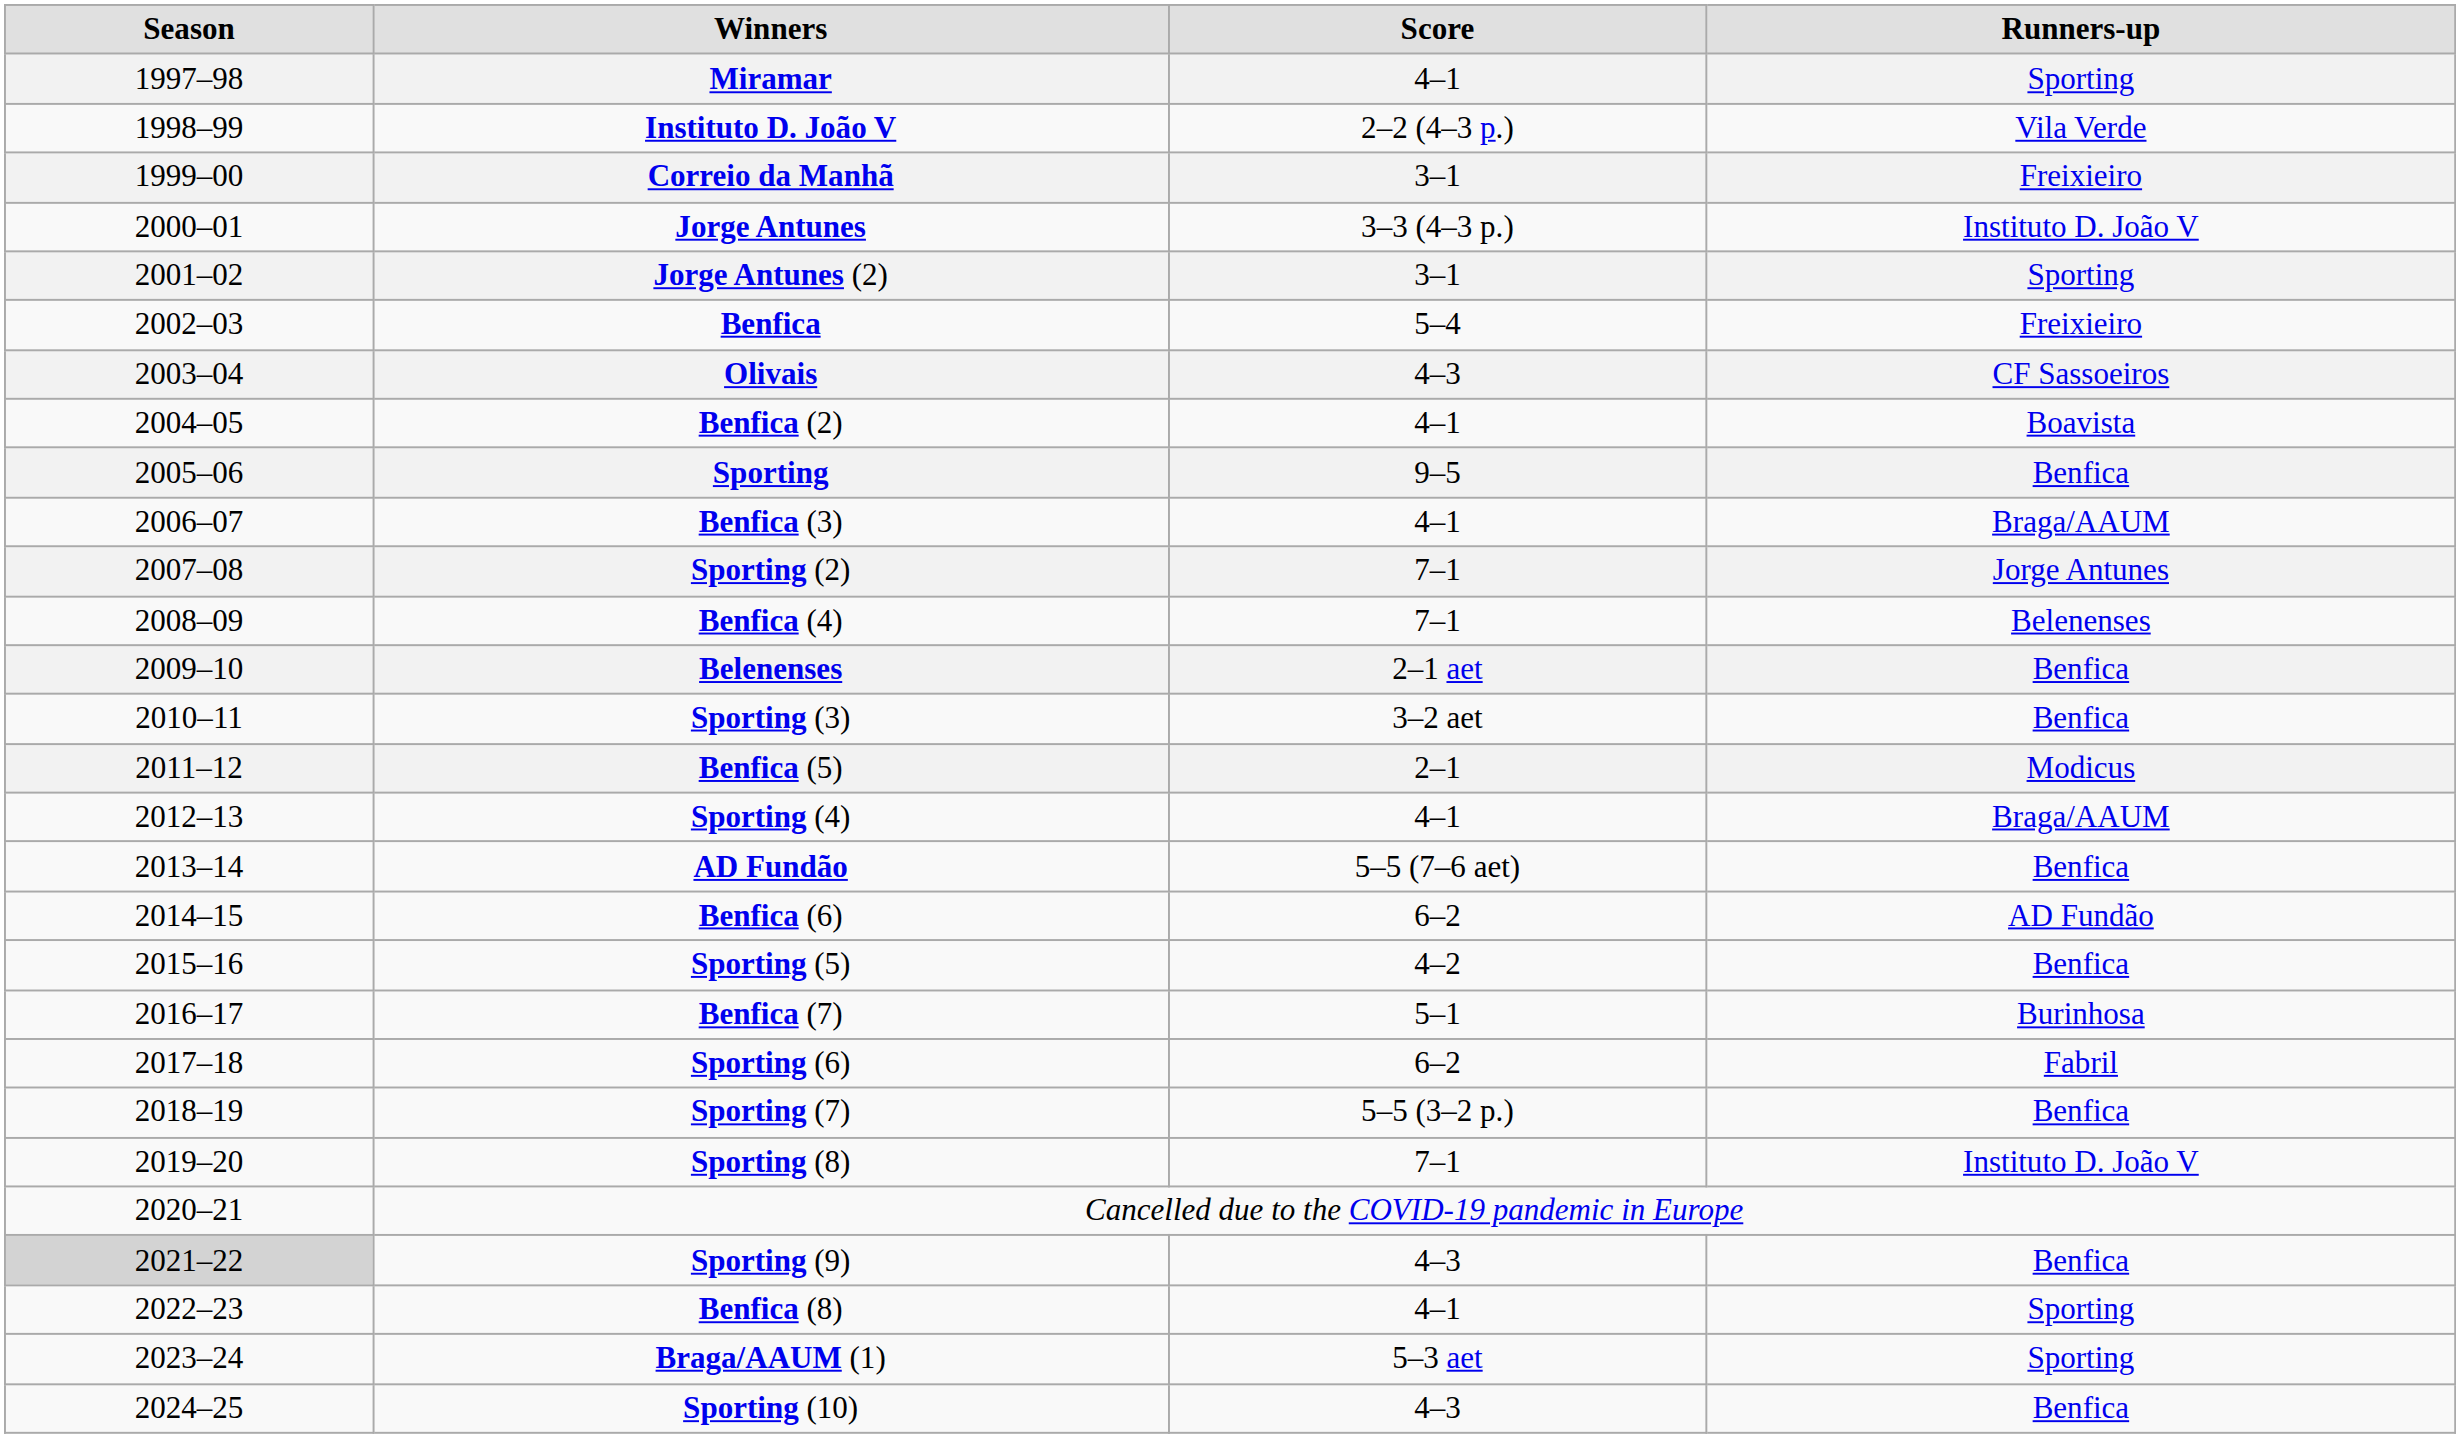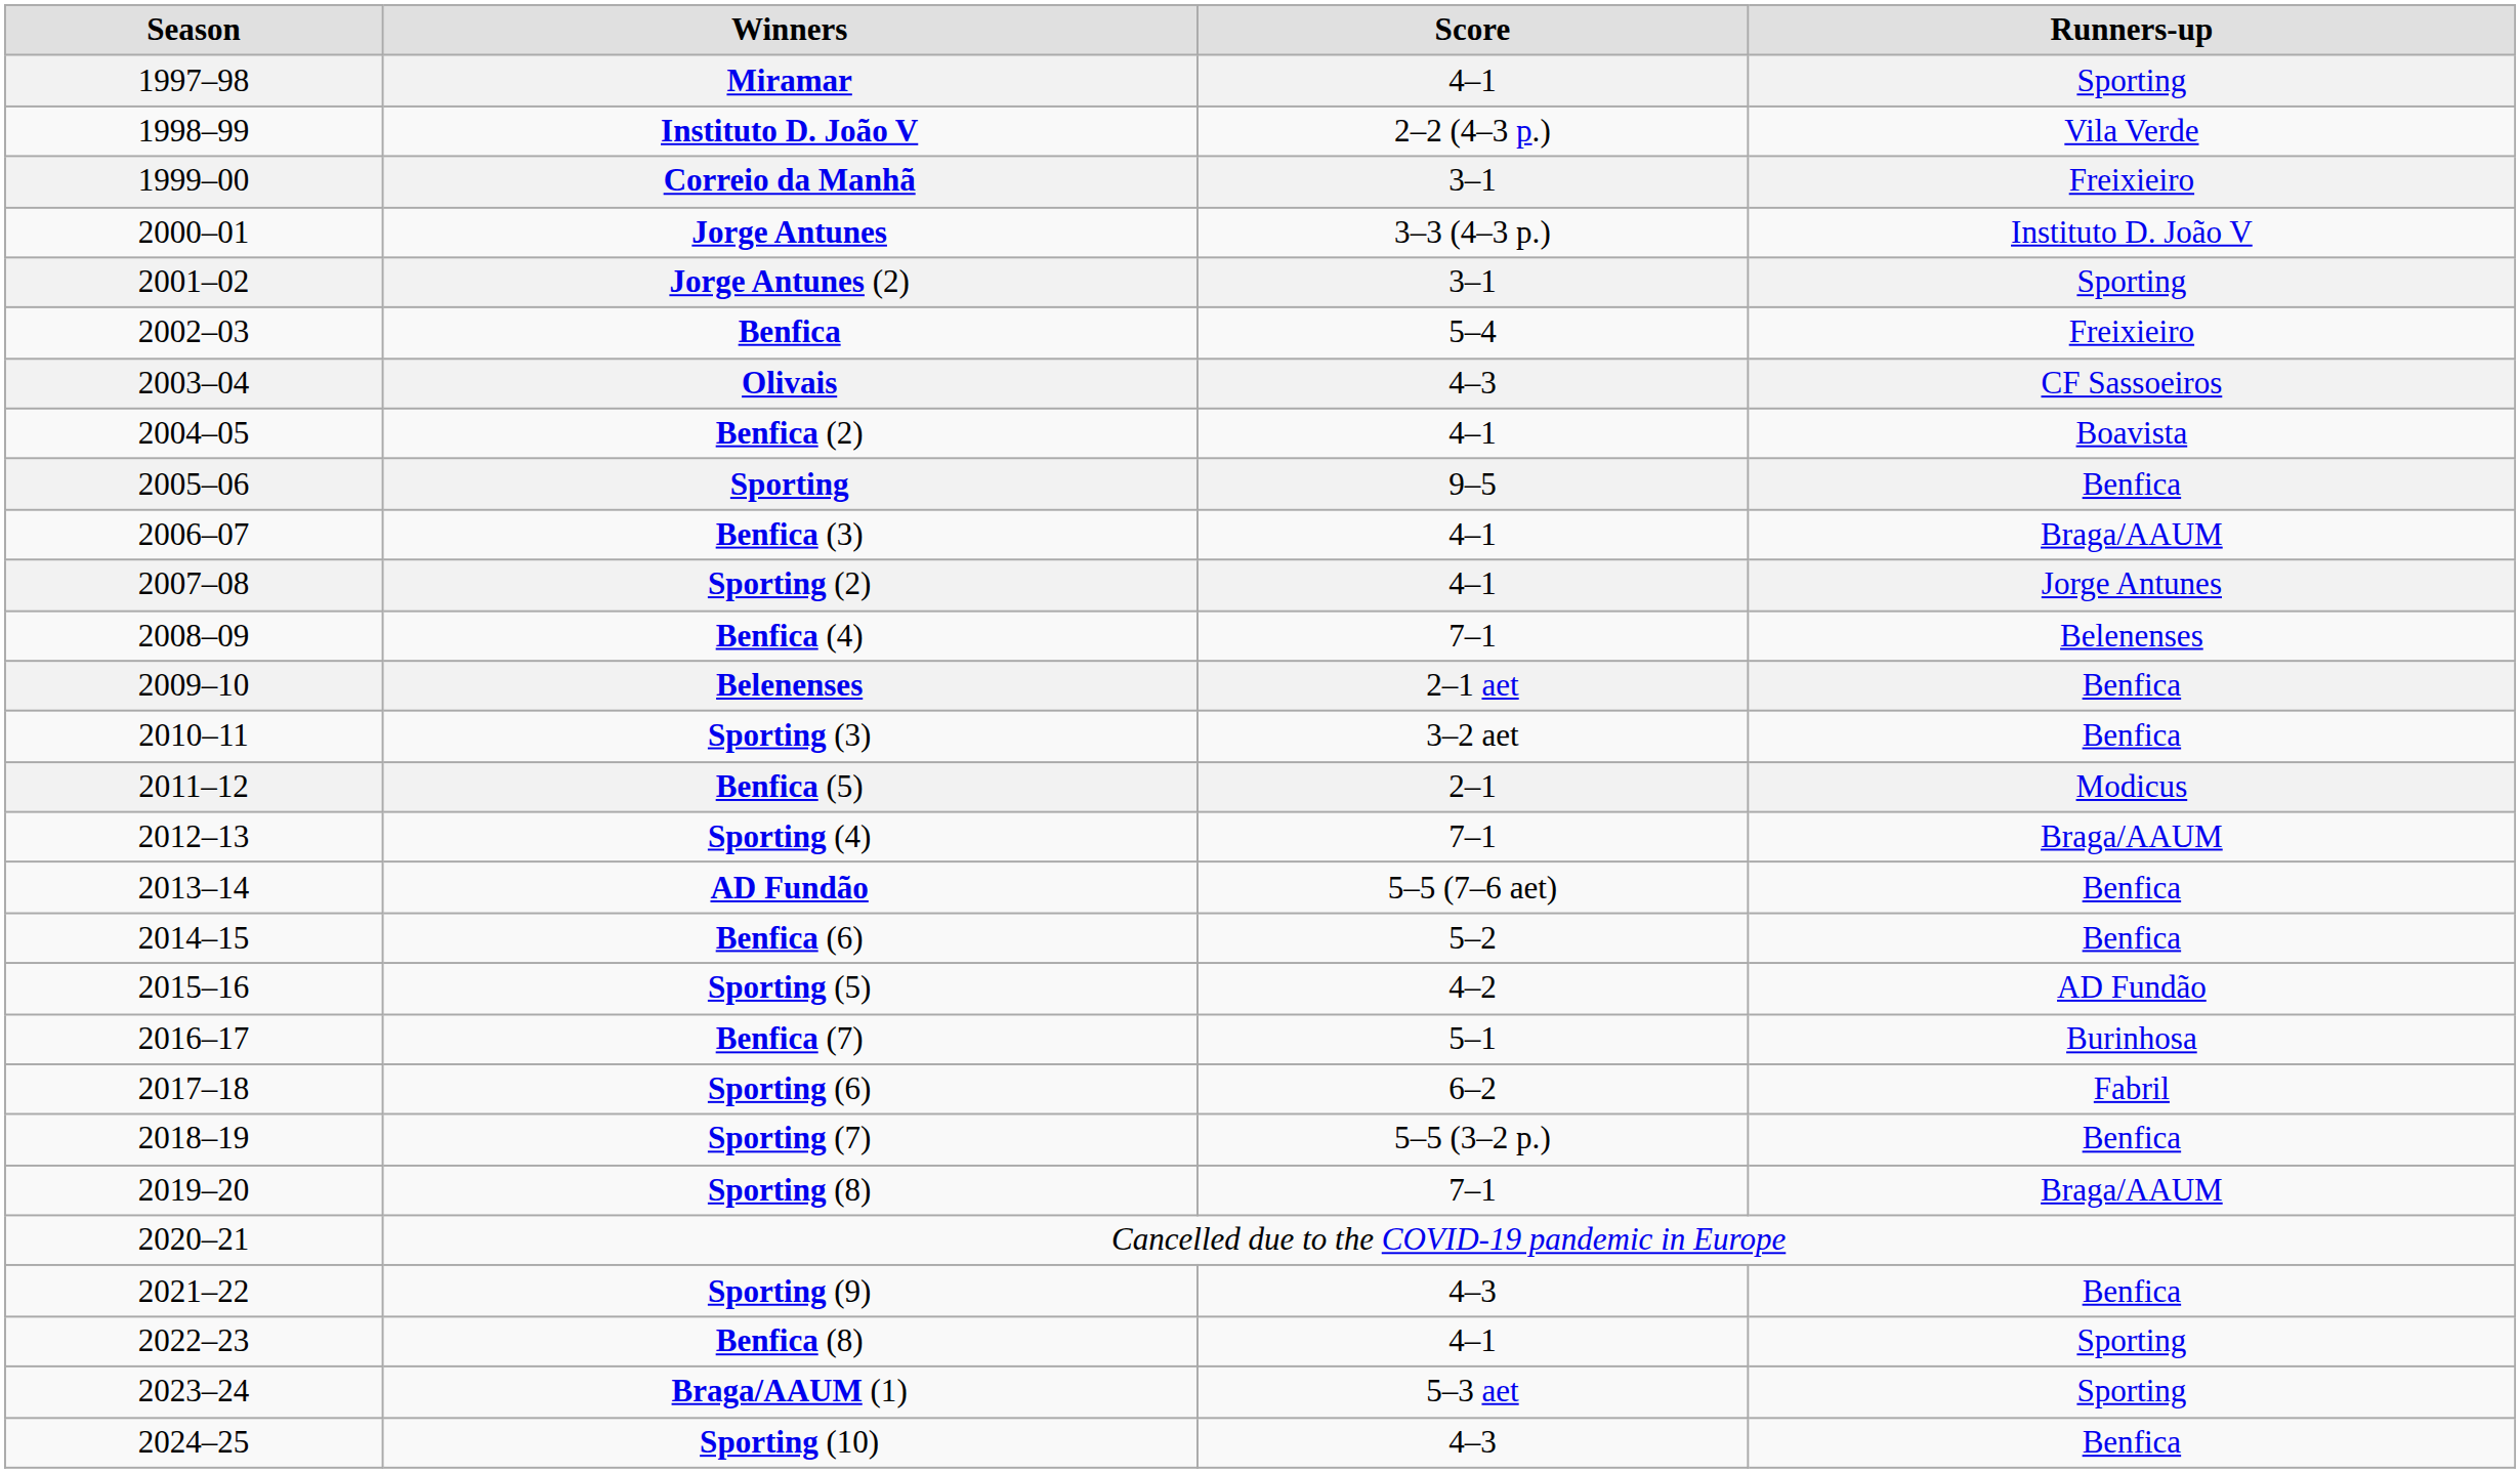Sporting (2) | Score: 7–1 -> 4–1
Sporting (4) | Score: 4–1 -> 7–1
Benfica (6) | Score: 6–2 -> 5–2
Benfica (6) | Runners-up: AD Fundão -> Benfica
Sporting (5) | Runners-up: Benfica -> AD Fundão
Sporting (8) | Runners-up: Instituto D. João V -> Braga/AAUM
Sporting (9) | Season: lightgrey background -> no background
